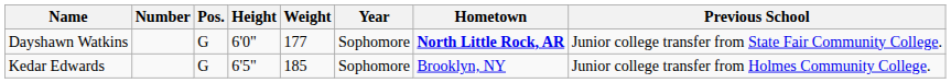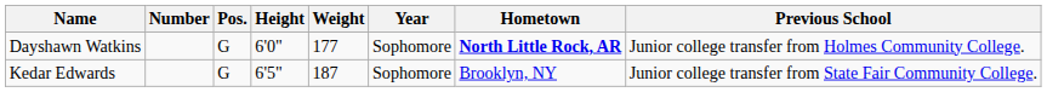Dayshawn Watkins | Previous School: Junior college transfer from State Fair Community College. -> Junior college transfer from Holmes Community College.
Kedar Edwards | Weight: 185 -> 187
Kedar Edwards | Previous School: Junior college transfer from Holmes Community College. -> Junior college transfer from State Fair Community College.
